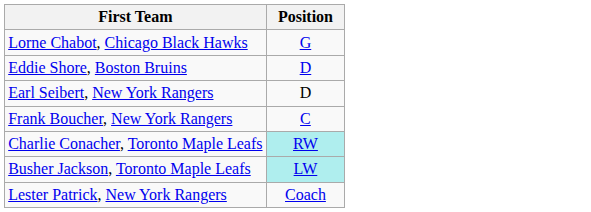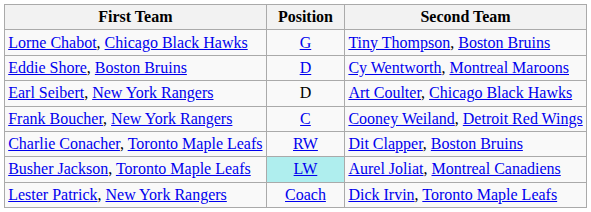+ column: Second Team | Tiny Thompson, Boston Bruins | Cy Wentworth, Montreal Maroons | Art Coulter, Chicago Black Hawks | Cooney Weiland, Detroit Red Wings | Dit Clapper, Boston Bruins | Aurel Joliat, Montreal Canadiens | Dick Irvin, Toronto Maple Leafs
Charlie Conacher, Toronto Maple Leafs | Position: paleturquoise background -> no background
